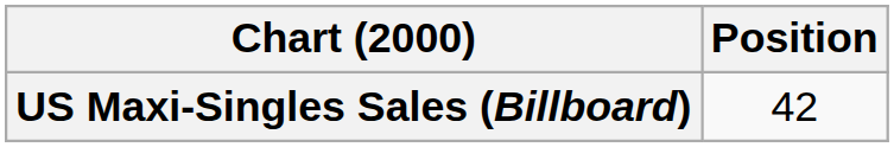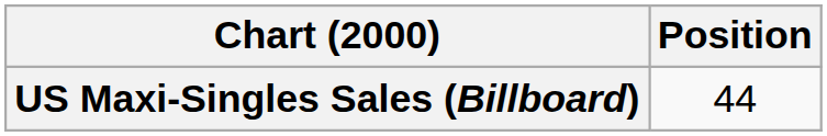US Maxi-Singles Sales (Billboard) | Position: 42 -> 44
